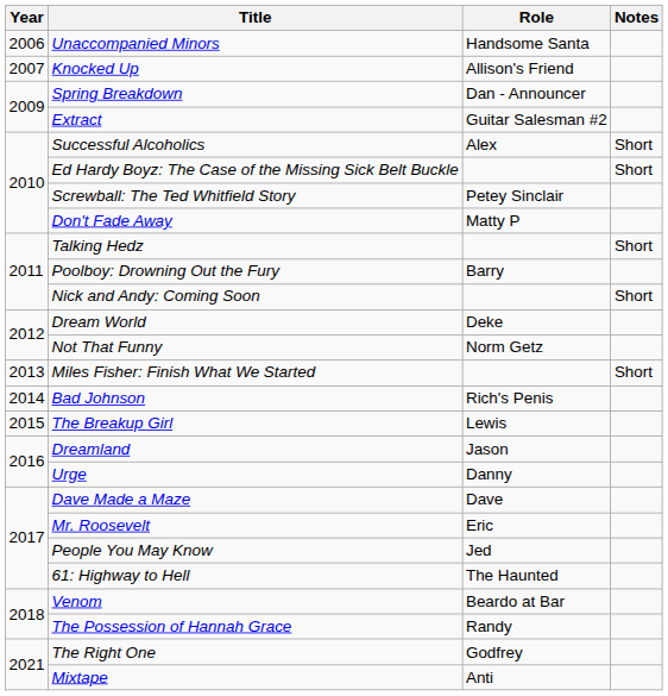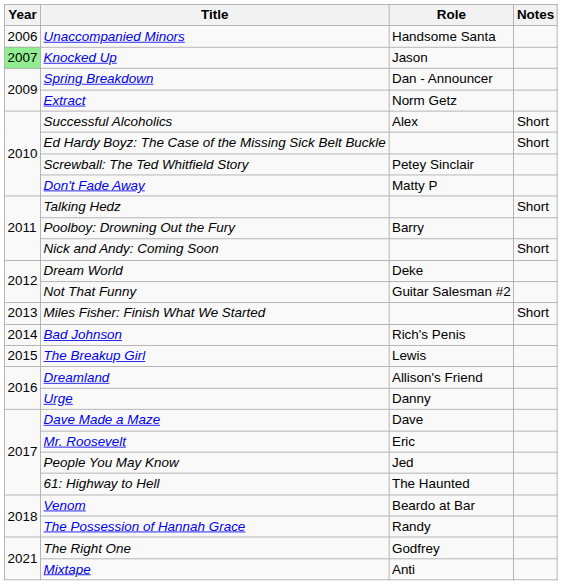Knocked Up | Year: no background -> lightgreen background
Knocked Up | Role: Allison's Friend -> Jason
Extract | Role: Guitar Salesman #2 -> Norm Getz
Not That Funny | Role: Norm Getz -> Guitar Salesman #2
Dreamland | Role: Jason -> Allison's Friend
